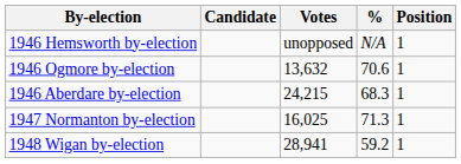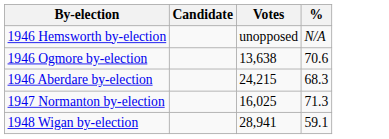- column: Position | 1 | 1 | 1 | 1 | 1
1946 Ogmore by-election | Votes: 13,632 -> 13,638
1948 Wigan by-election | %: 59.2 -> 59.1
